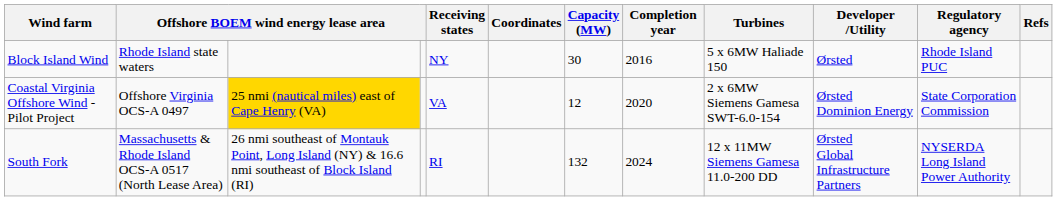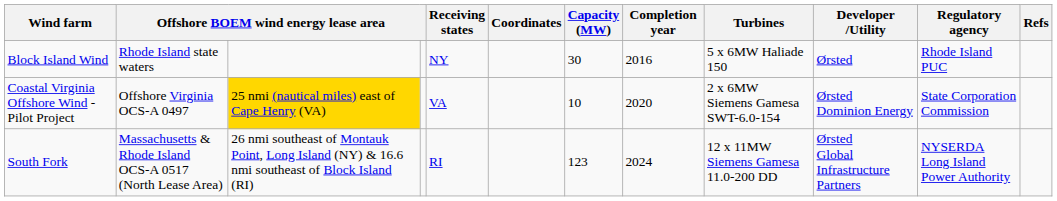Coastal Virginia Offshore Wind - Pilot Project | Capacity (MW): 12 -> 10
South Fork | Capacity (MW): 132 -> 123
